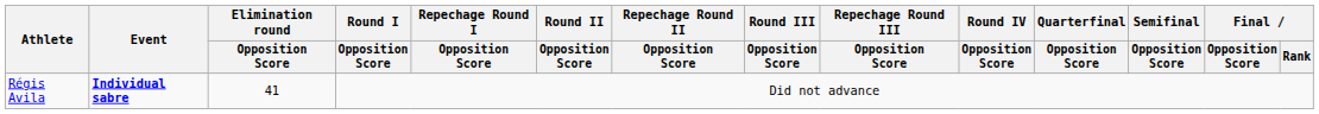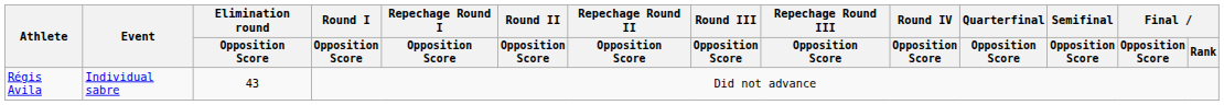Régis Avila | Event: bold -> normal
Régis Avila | Elimination round / Opposition Score: 41 -> 43
